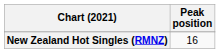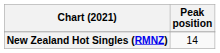New Zealand Hot Singles (RMNZ) | Peak position: 16 -> 14
